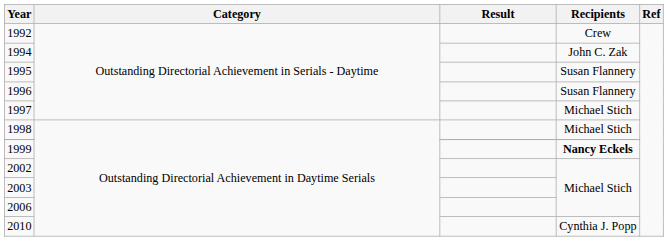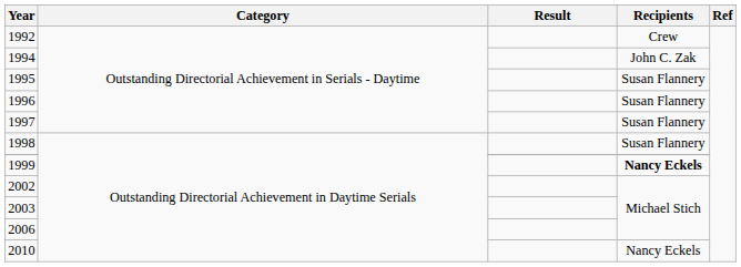1997 | Recipients: Michael Stich -> Susan Flannery
1998 | Recipients: Michael Stich -> Susan Flannery
2010 | Recipients: Cynthia J. Popp -> Nancy Eckels
